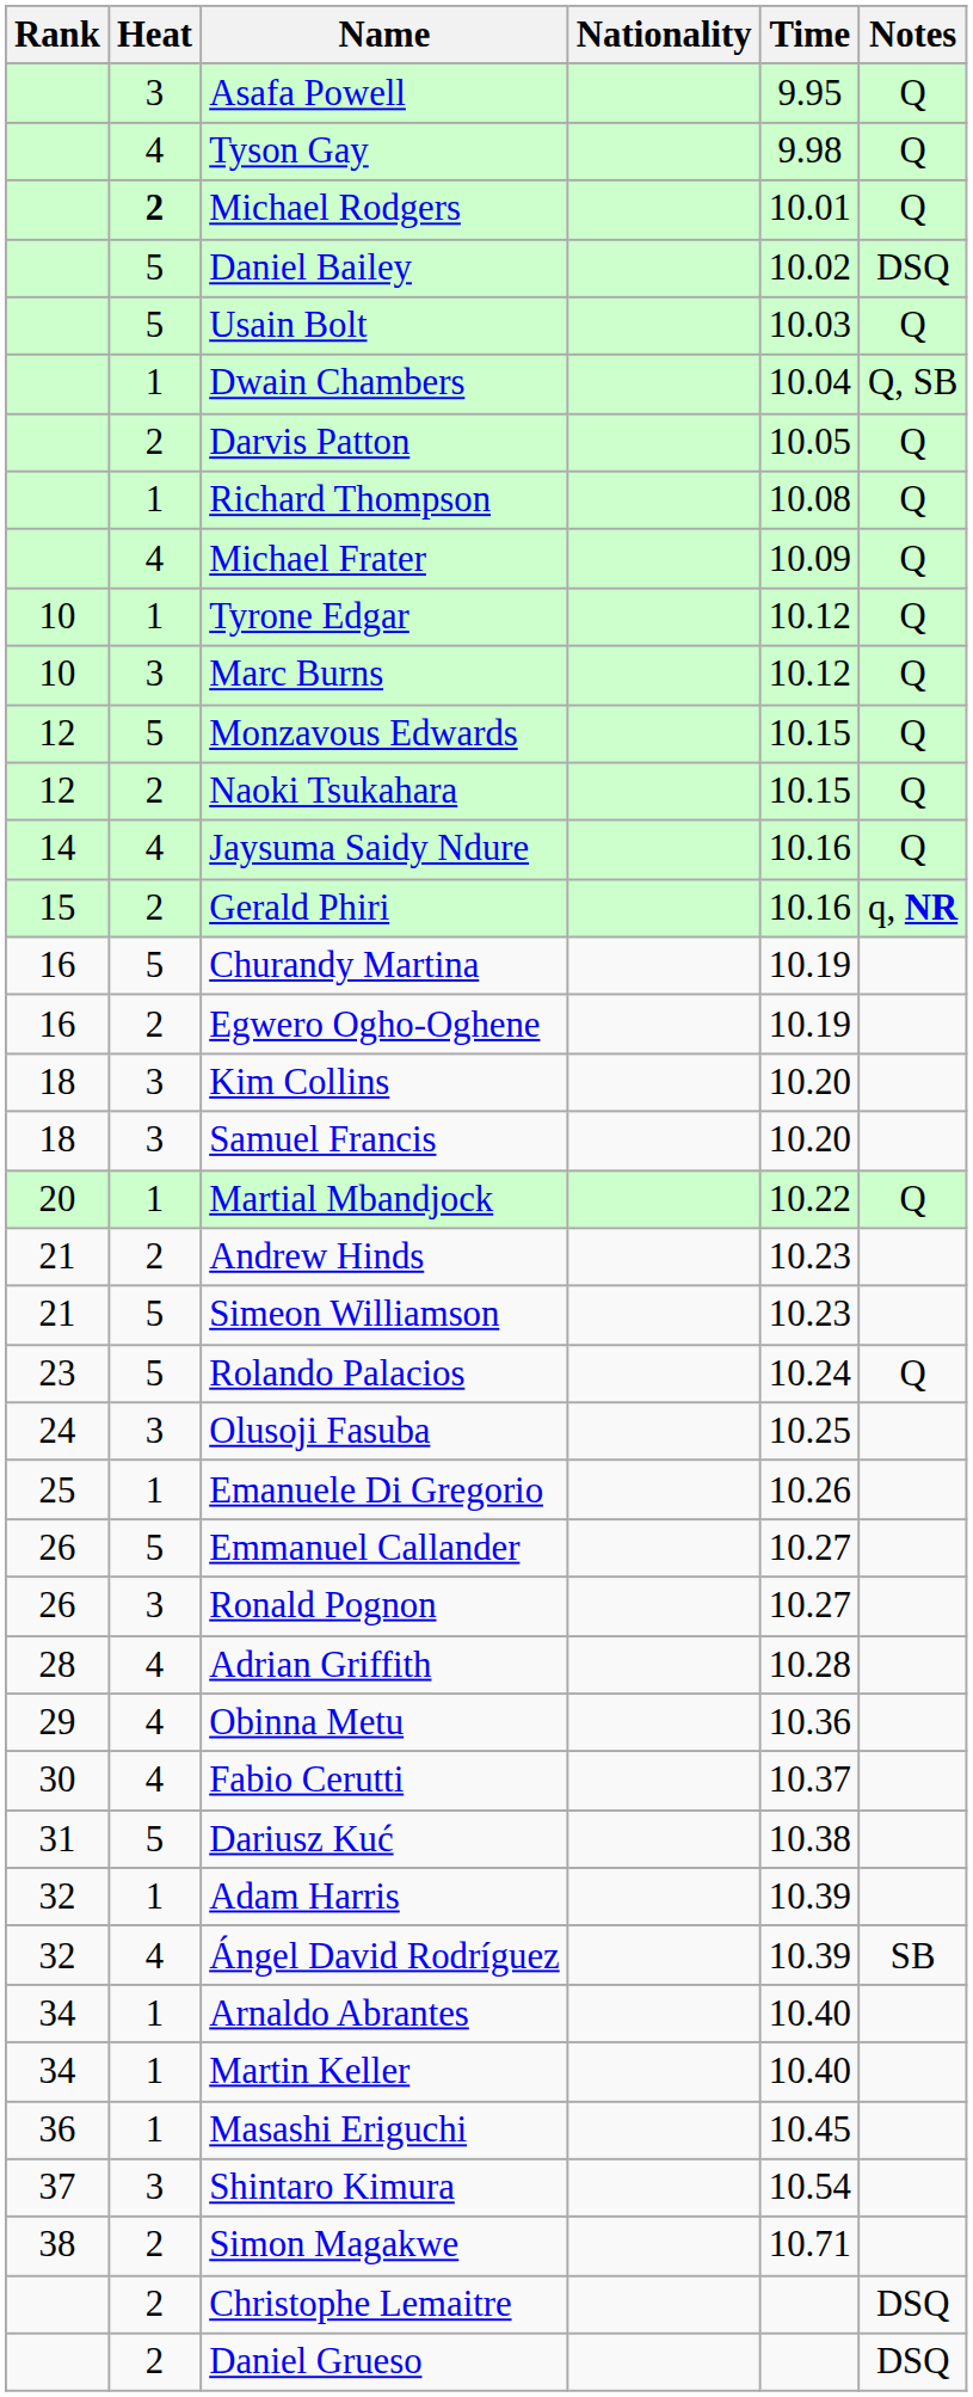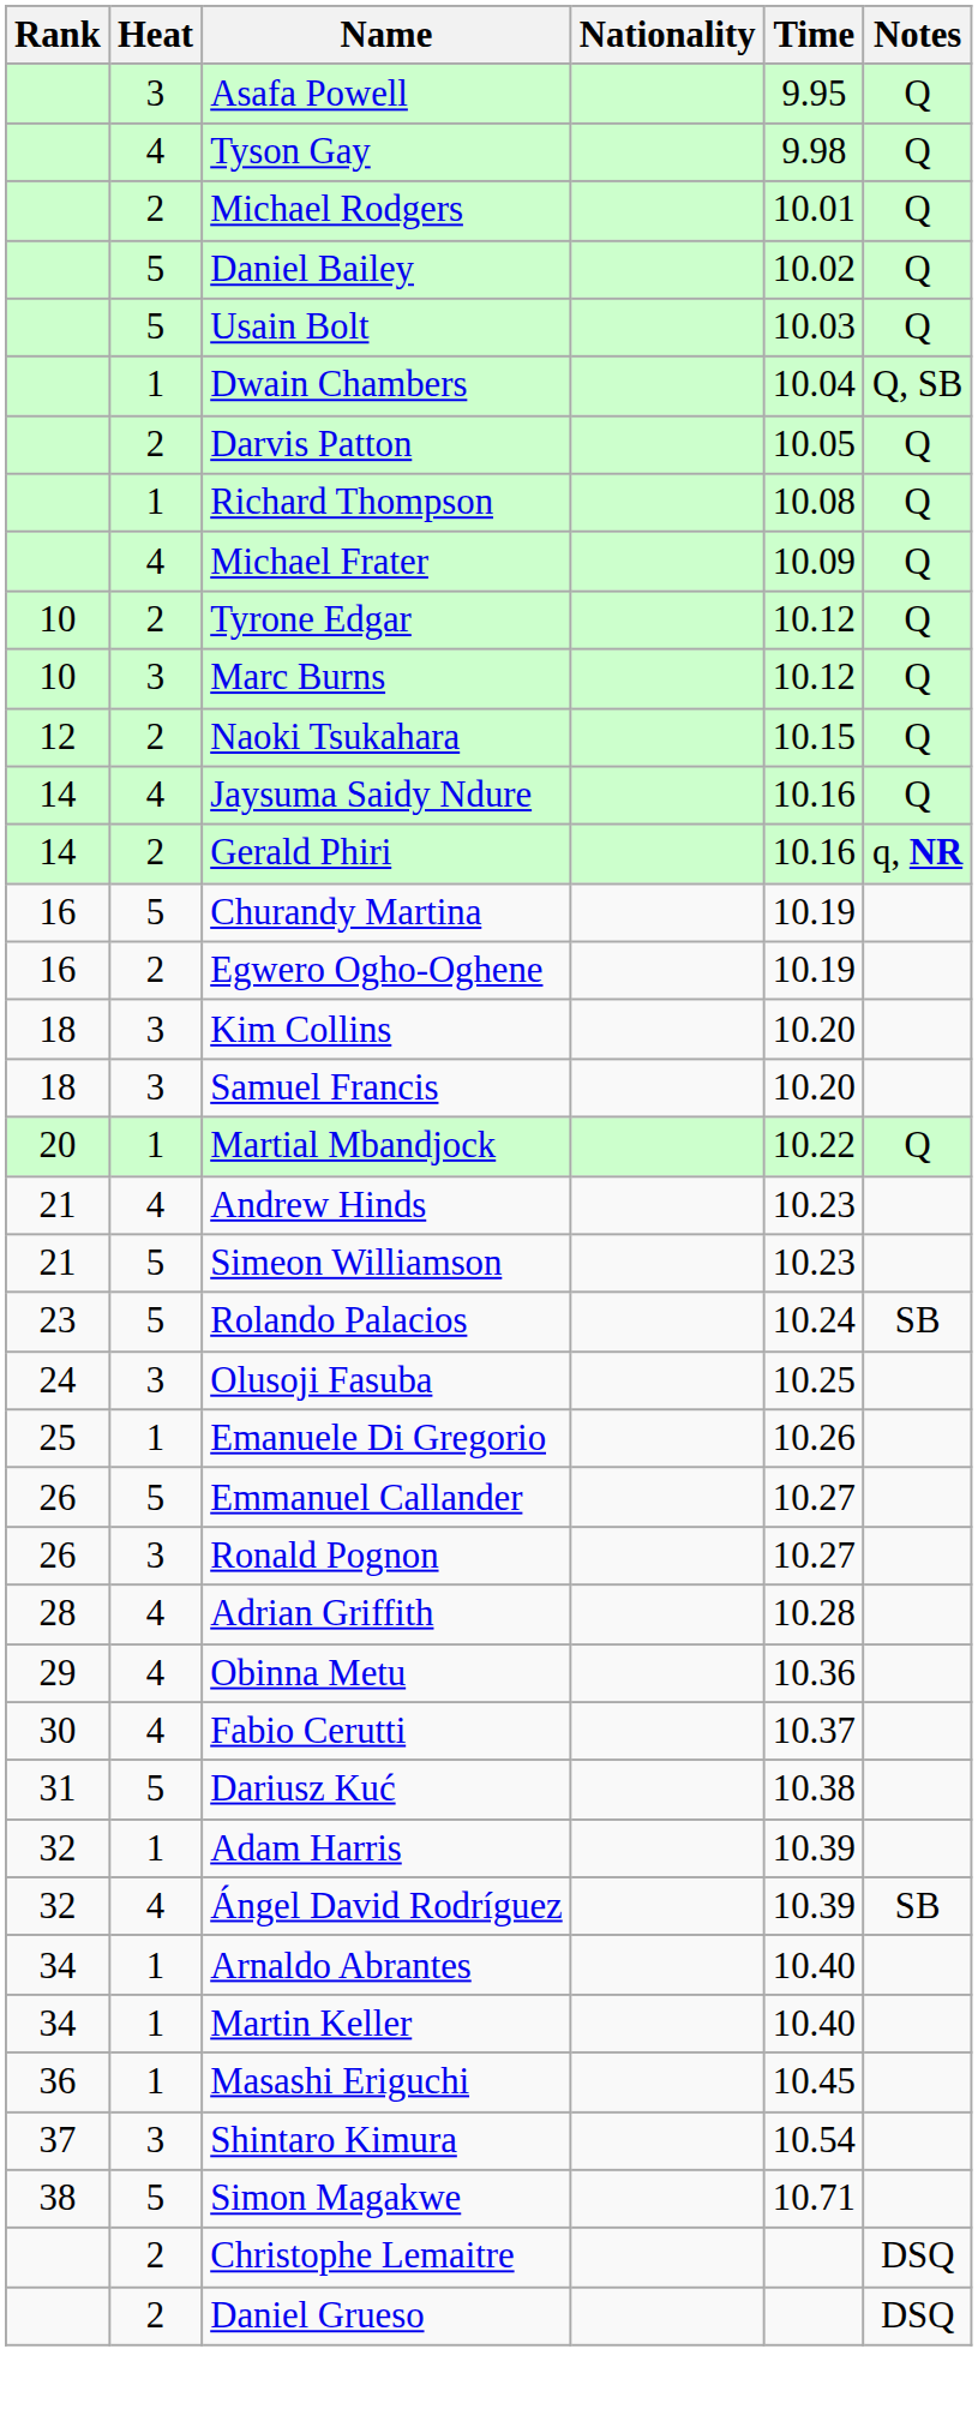Michael Rodgers | Heat: bold -> normal
Daniel Bailey | Notes: DSQ -> Q
Tyrone Edgar | Heat: 1 -> 2
- row: 12 | 5 | Monzavous Edwards | 10.15 | Q
Gerald Phiri | Rank: 15 -> 14
Andrew Hinds | Heat: 2 -> 4
Rolando Palacios | Notes: Q -> SB
Simon Magakwe | Heat: 2 -> 5
